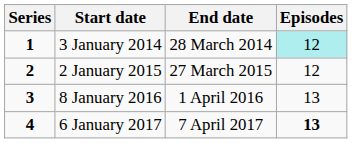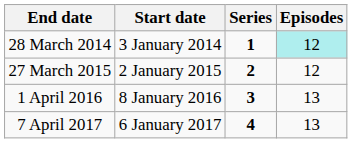columns swapped: Series <-> End date
6 January 2017 | Episodes: bold -> normal
